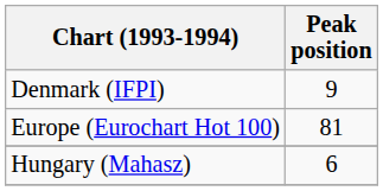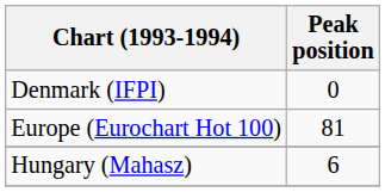Denmark (IFPI) | Peak position: 9 -> 0
